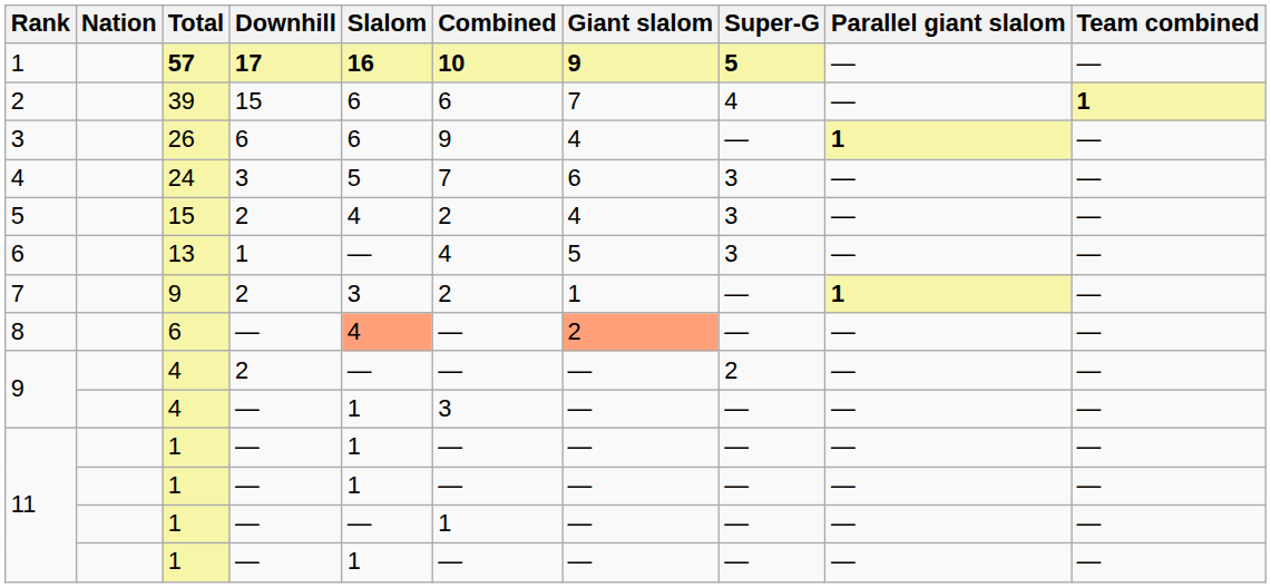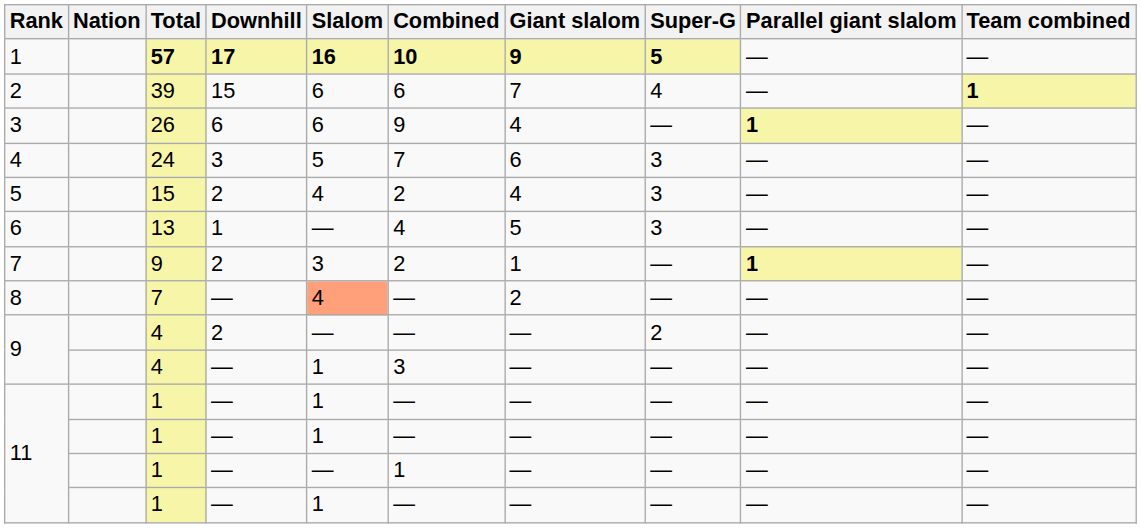8 | Total: 6 -> 7
8 | Giant slalom: lightsalmon background -> no background
